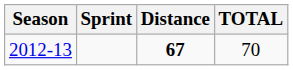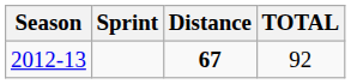2012-13 | TOTAL: 70 -> 92
